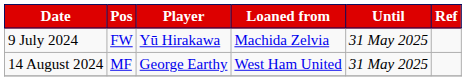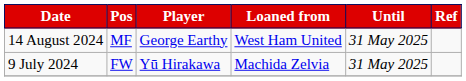rows swapped: 9 July 2024 <-> 14 August 2024
